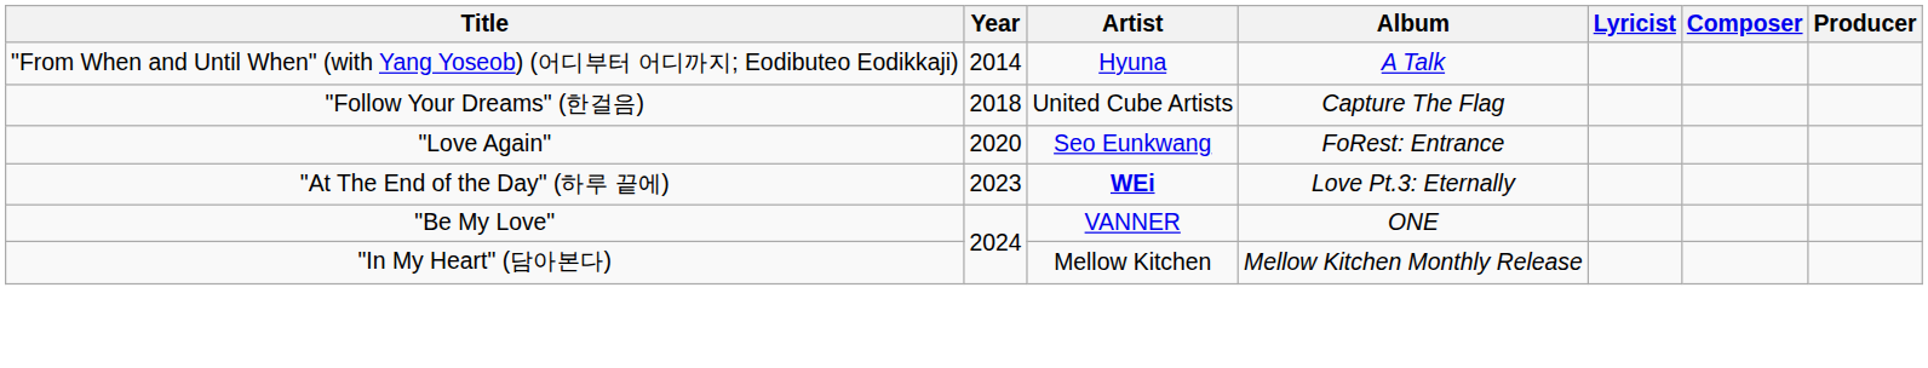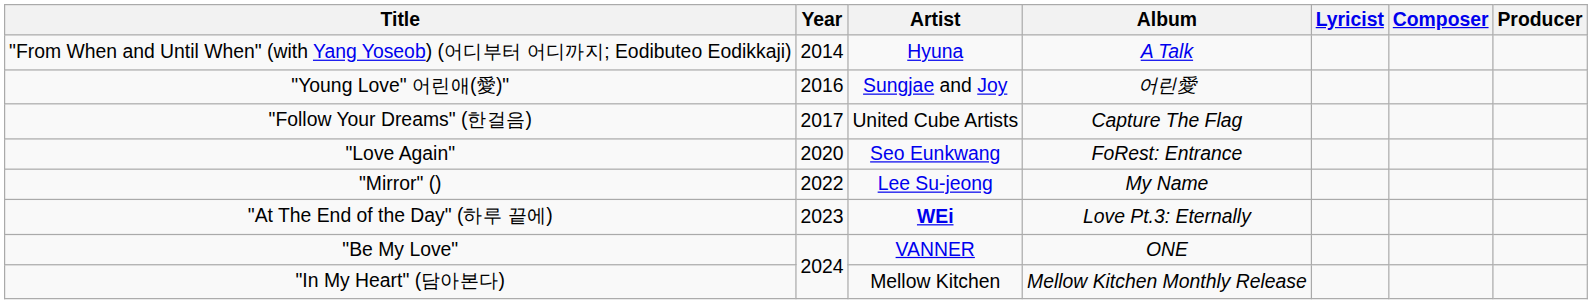+ row: "Young Love" 어린애(愛)" | 2016 | Sungjae and Joy | 어린愛
"Follow Your Dreams" (한걸음) | Year: 2018 -> 2017
+ row: "Mirror" () | 2022 | Lee Su-jeong | My Name
